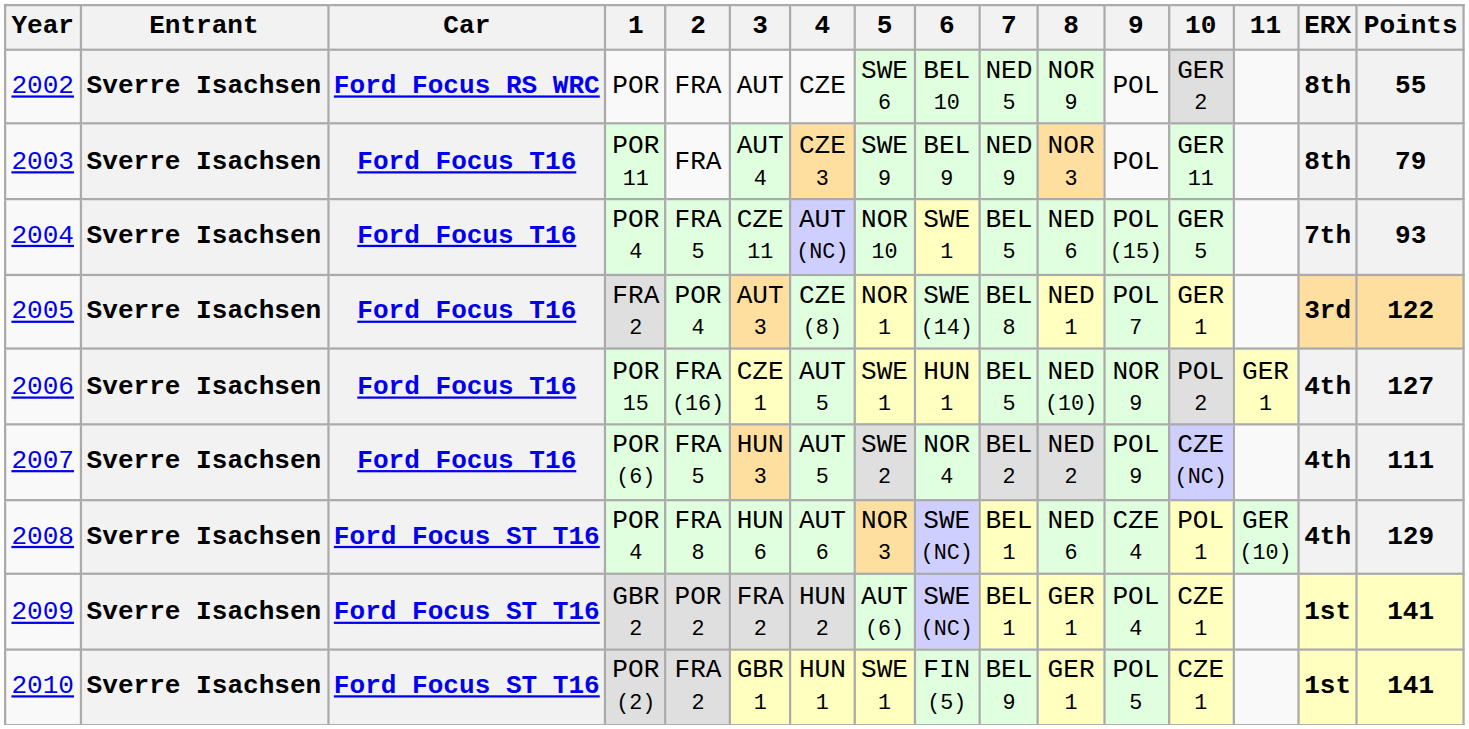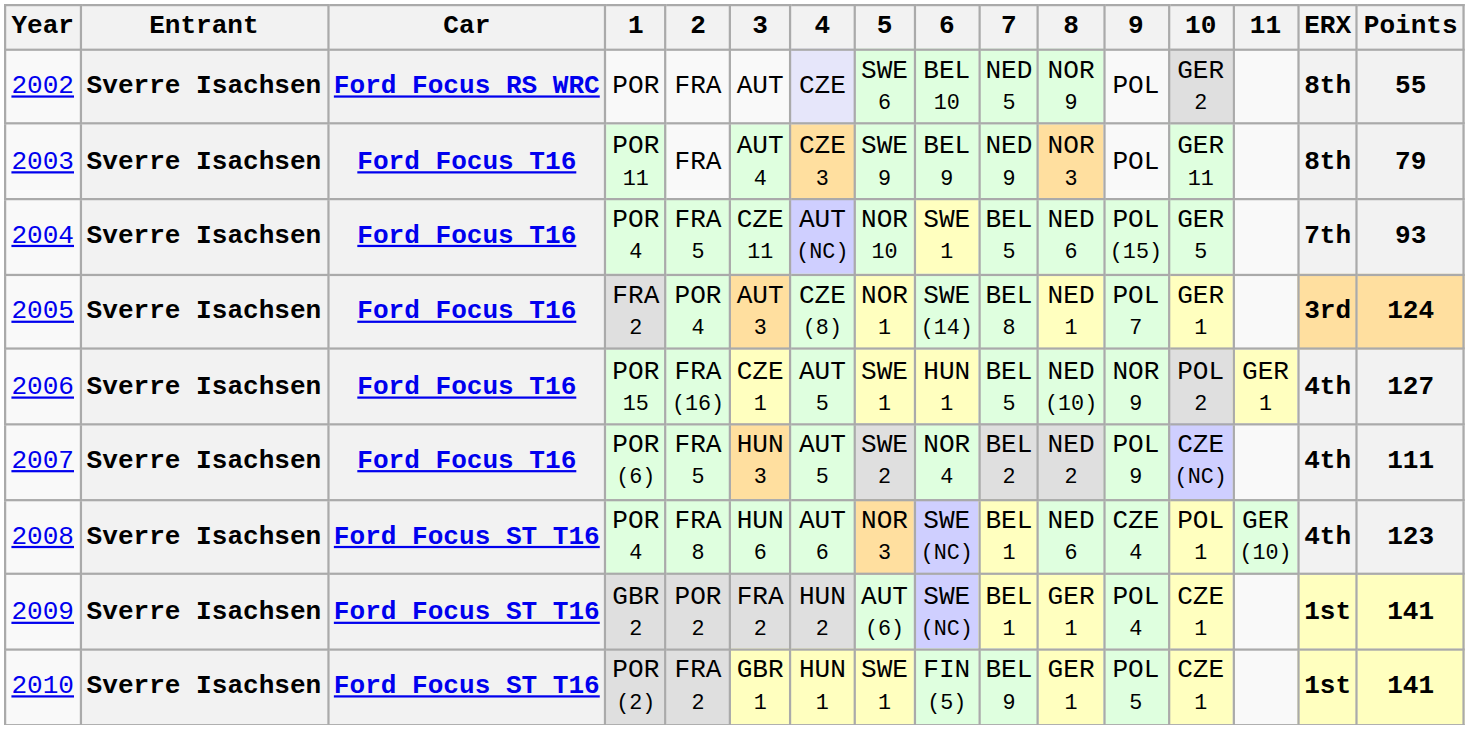2002 | 4: no background -> lavender background
2005 | Points: 122 -> 124
2008 | Points: 129 -> 123
